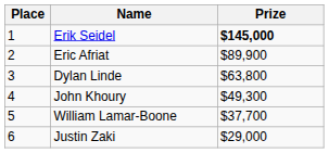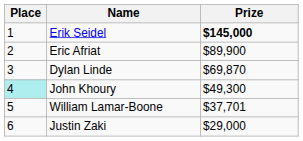Dylan Linde | Prize: $63,800 -> $69,870
John Khoury | Place: no background -> paleturquoise background
William Lamar-Boone | Prize: $37,700 -> $37,701
